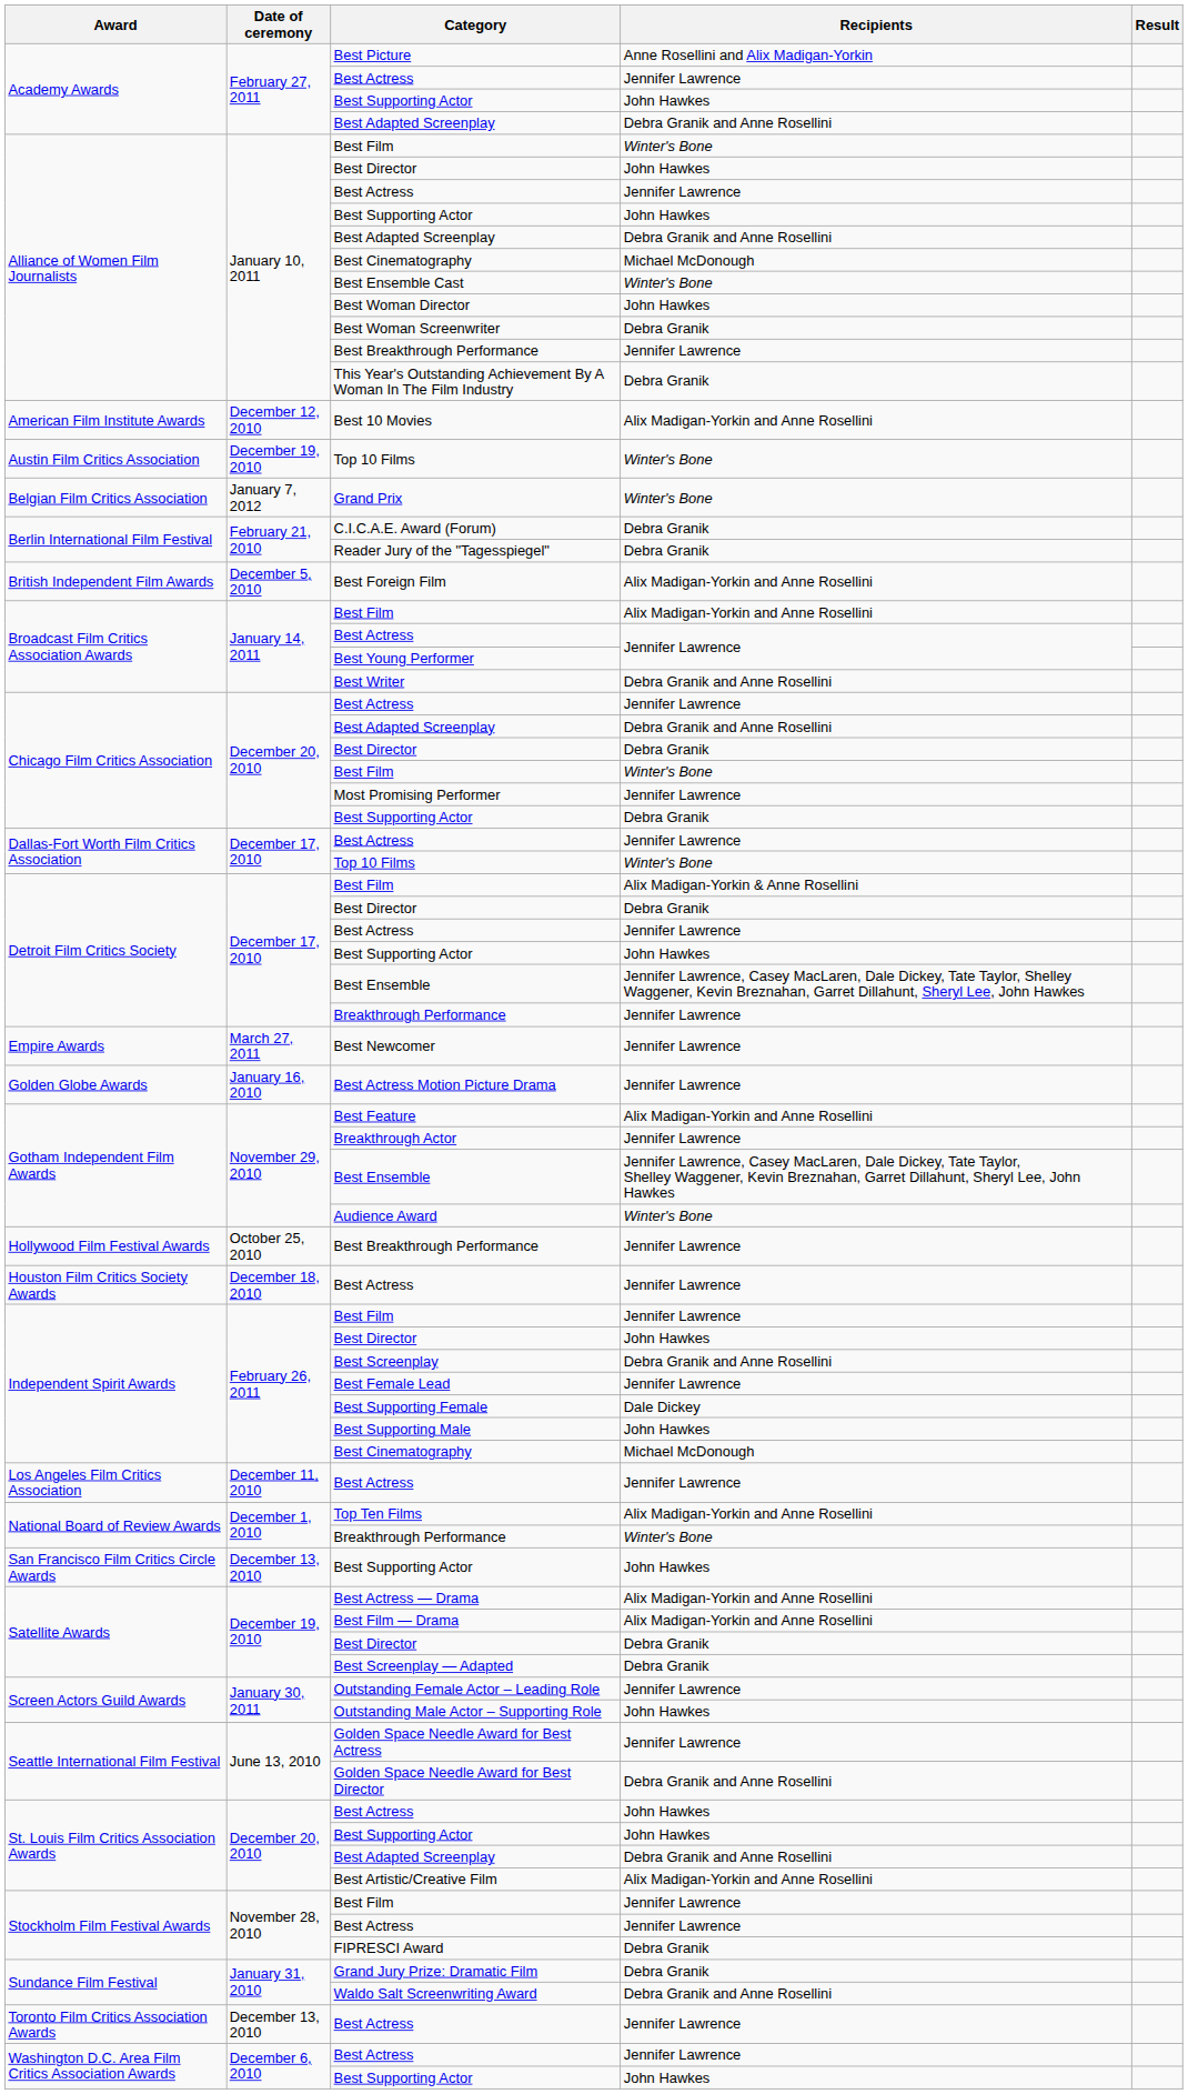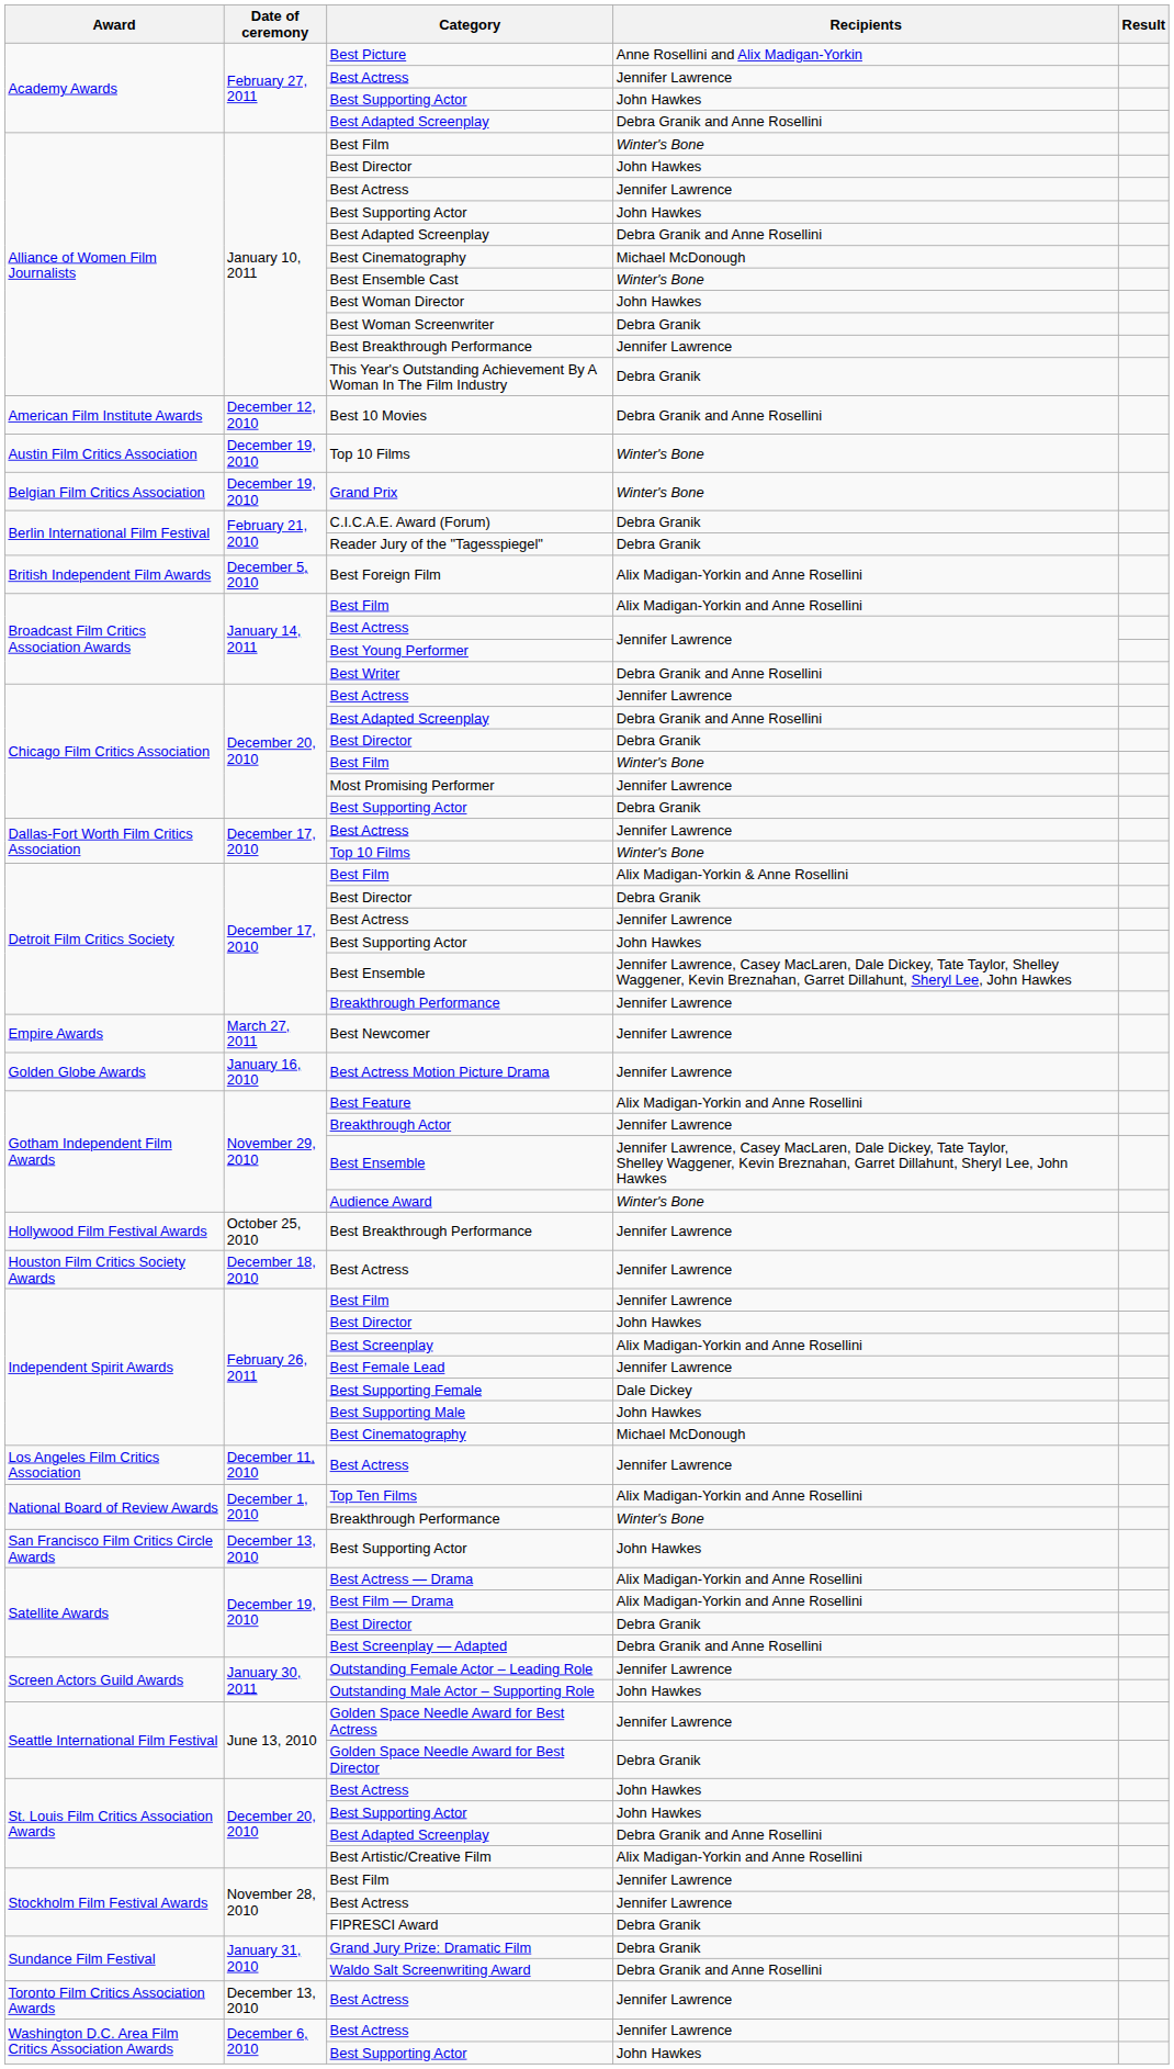Best 10 Movies | Recipients: Alix Madigan-Yorkin and Anne Rosellini -> Debra Granik and Anne Rosellini
Grand Prix | Date of ceremony: January 7, 2012 -> December 19, 2010
Best Screenplay | Recipients: Debra Granik and Anne Rosellini -> Alix Madigan-Yorkin and Anne Rosellini
Best Screenplay — Adapted | Recipients: Debra Granik -> Debra Granik and Anne Rosellini
Golden Space Needle Award for Best Director | Recipients: Debra Granik and Anne Rosellini -> Debra Granik
